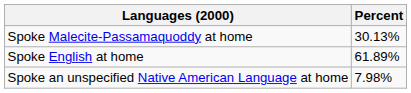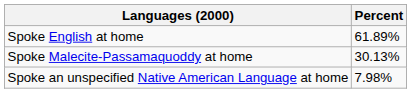rows swapped: Spoke English at home <-> Spoke Malecite-Passamaquoddy at home
